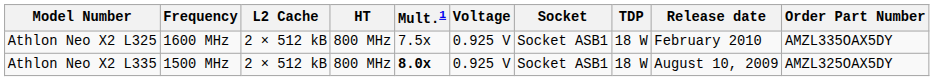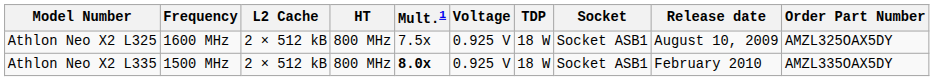columns swapped: TDP <-> Socket
Athlon Neo X2 L325 | Release date: February 2010 -> August 10, 2009
Athlon Neo X2 L325 | Order Part Number: AMZL335OAX5DY -> AMZL325OAX5DY
Athlon Neo X2 L335 | Release date: August 10, 2009 -> February 2010
Athlon Neo X2 L335 | Order Part Number: AMZL325OAX5DY -> AMZL335OAX5DY
